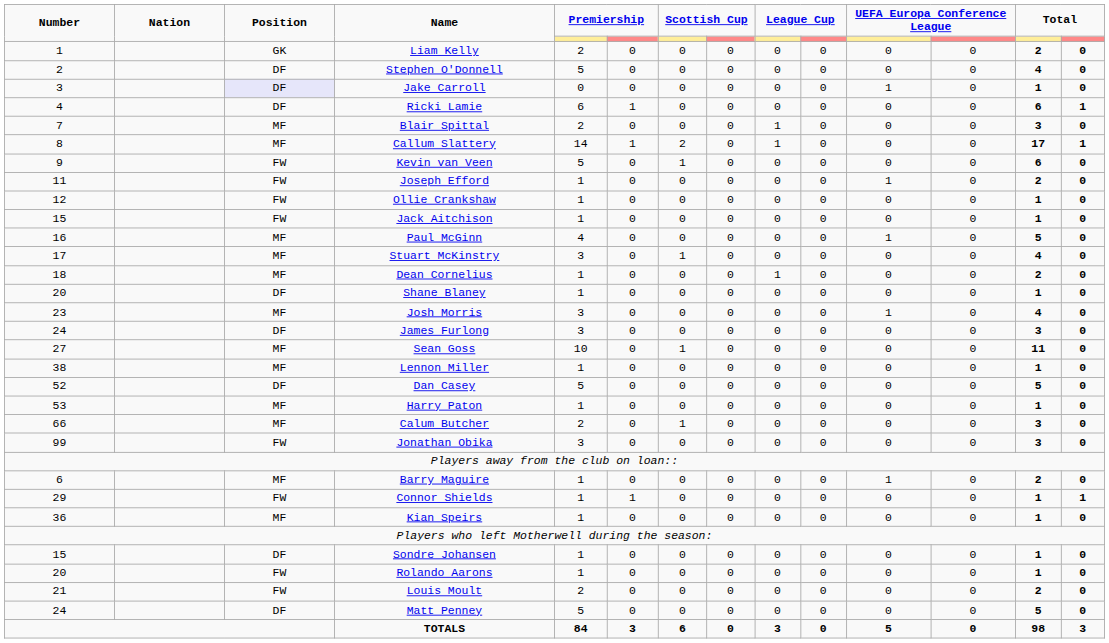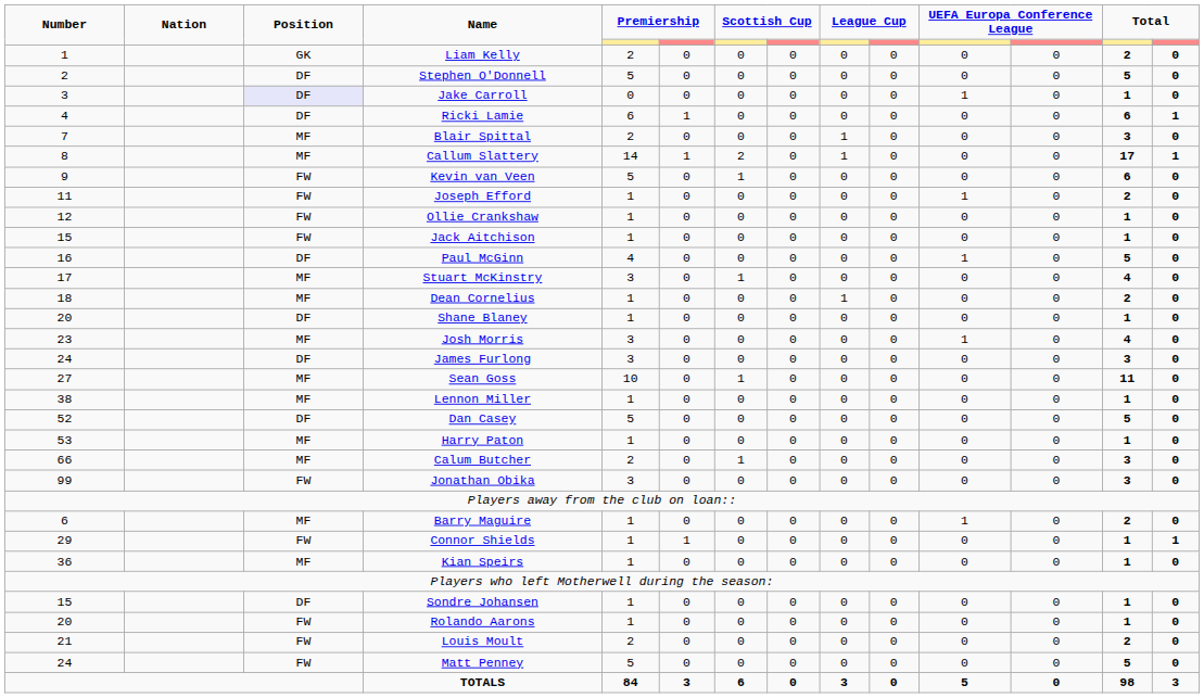Stephen O'Donnell | column 13: 4 -> 5
Paul McGinn | Position: MF -> DF
Matt Penney | Position: DF -> FW
